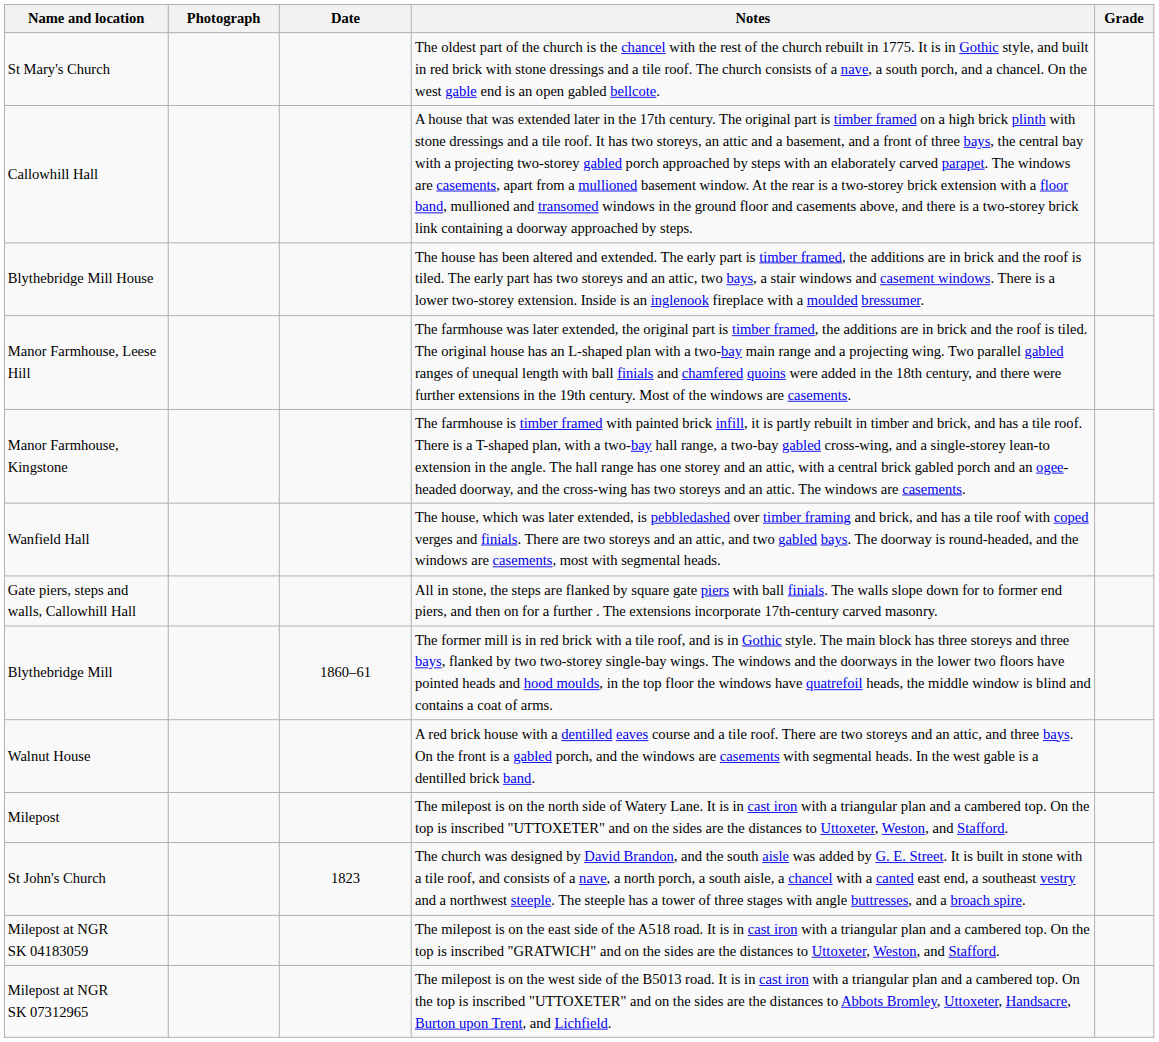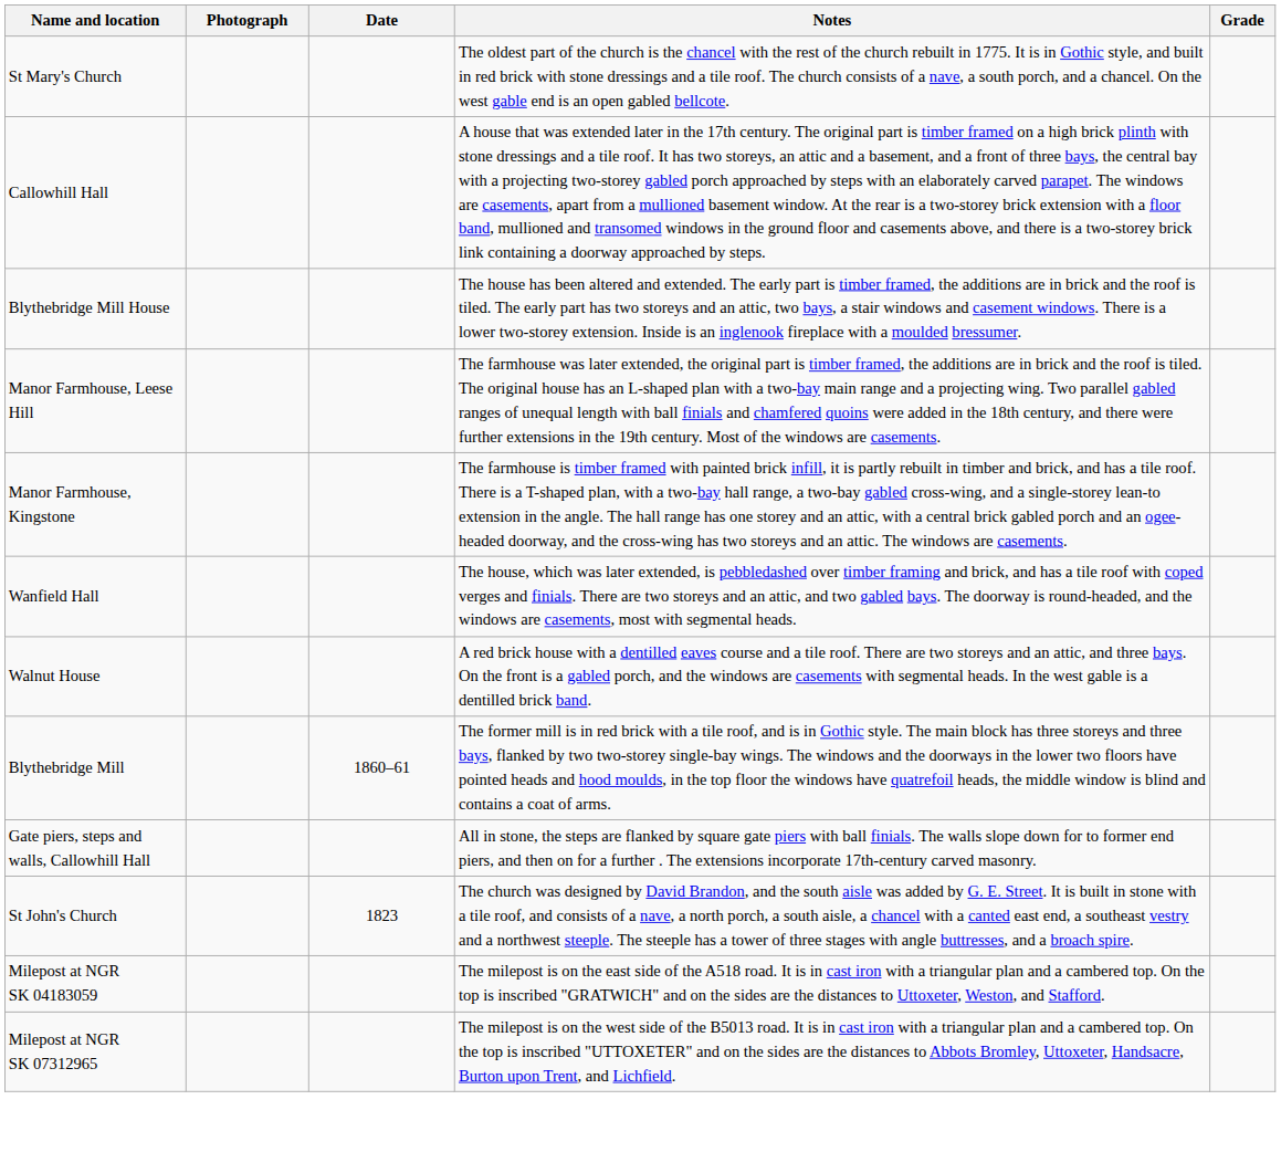rows swapped: Walnut House <-> Gate piers, steps and walls, Callowhill Hall
- row: Milepost | The milepost is on the north side of Watery Lane. It is in cast iron with a triangular plan and a cambered top. On the top is inscribed "UTTOXETER" and on the sides are the distances to Uttoxeter, Weston, and Stafford.
